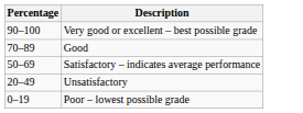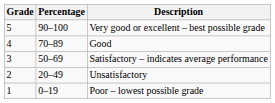+ column: Grade | 5 | 4 | 3 | 2 | 1
